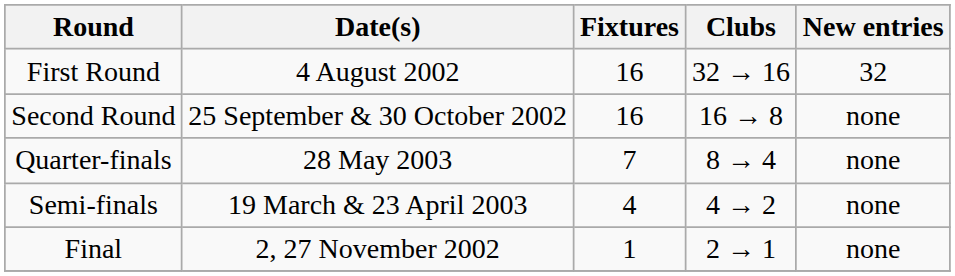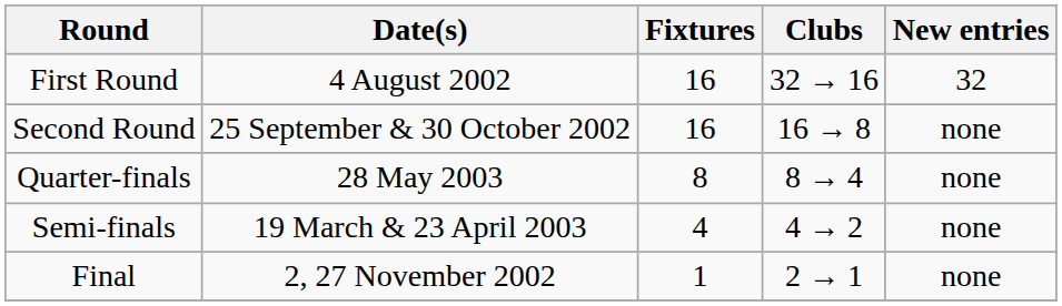Quarter-finals | Fixtures: 7 -> 8
